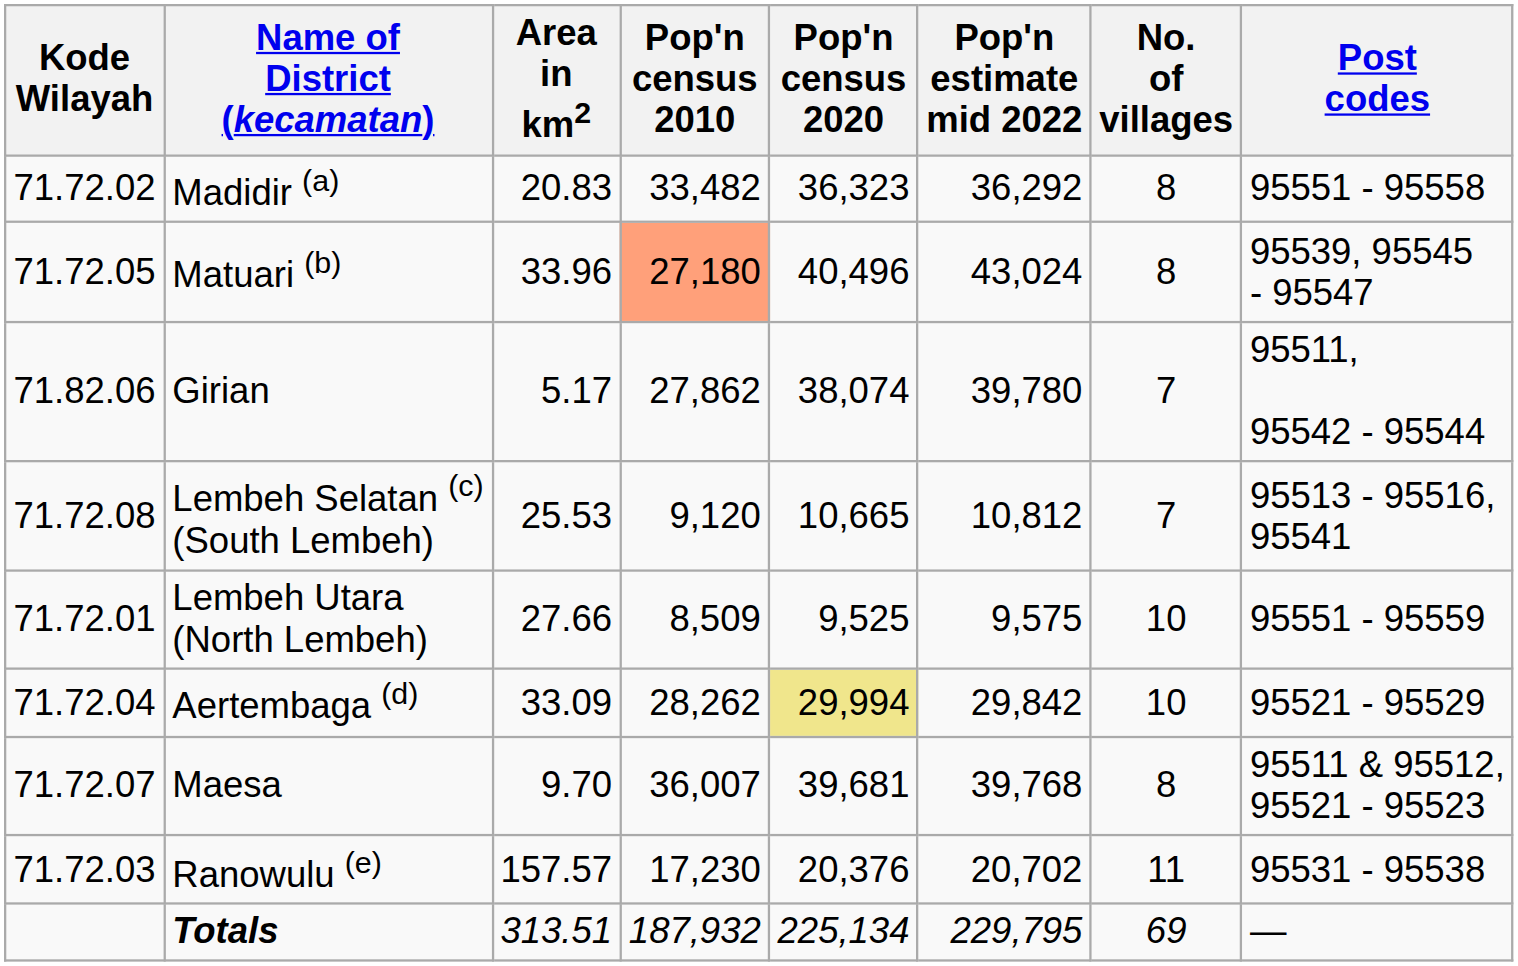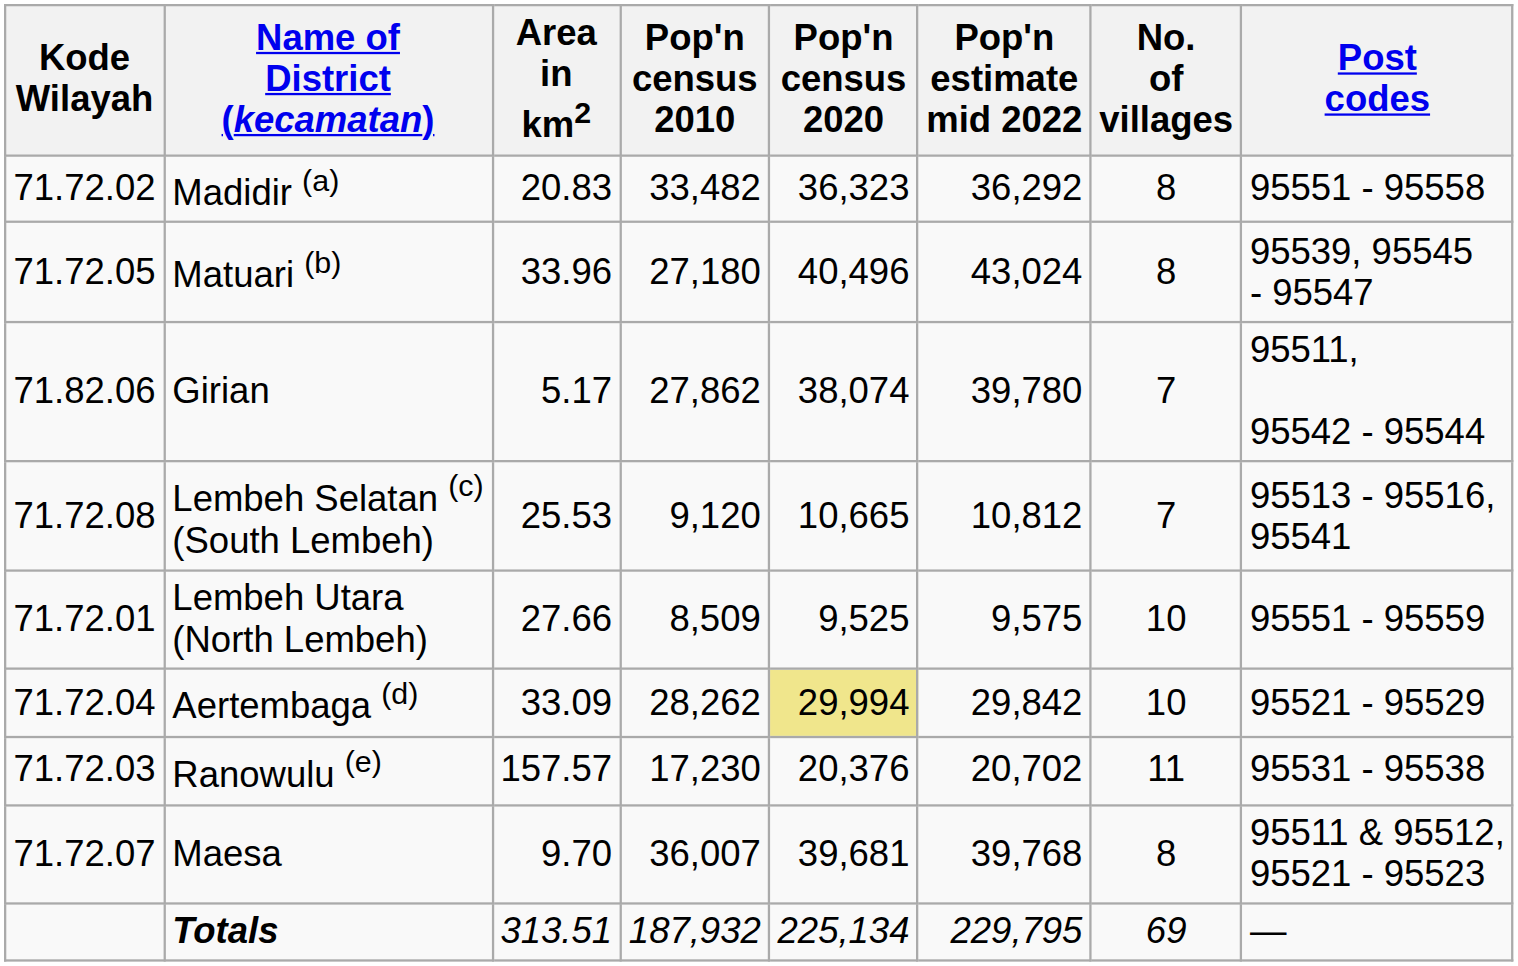Matuari (b) | Pop'n census 2010: lightsalmon background -> no background
rows swapped: Maesa <-> Ranowulu (e)
